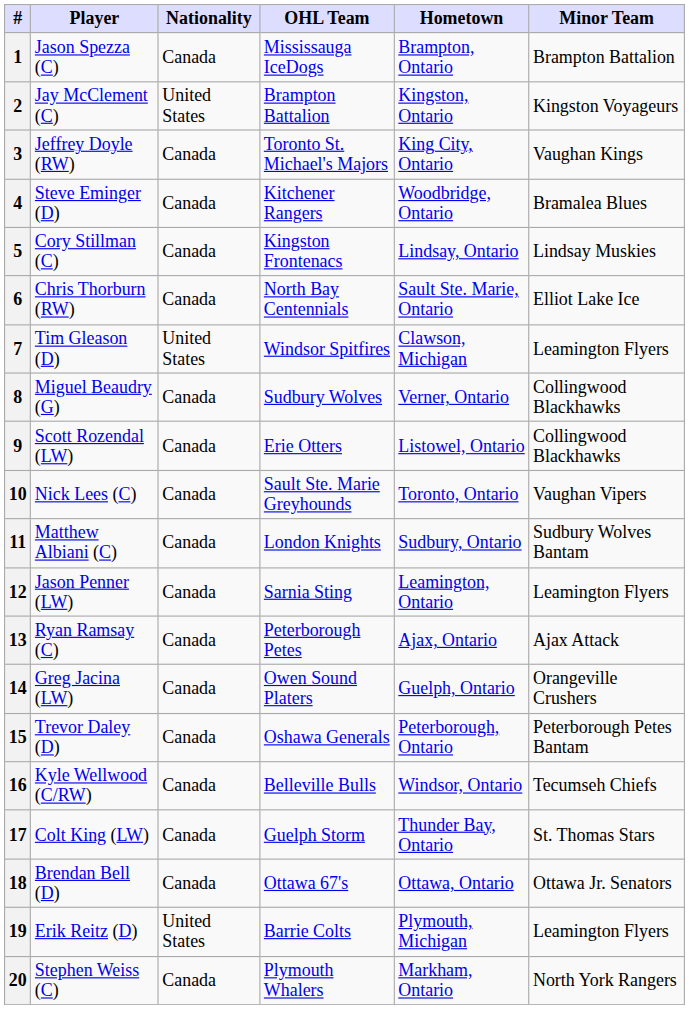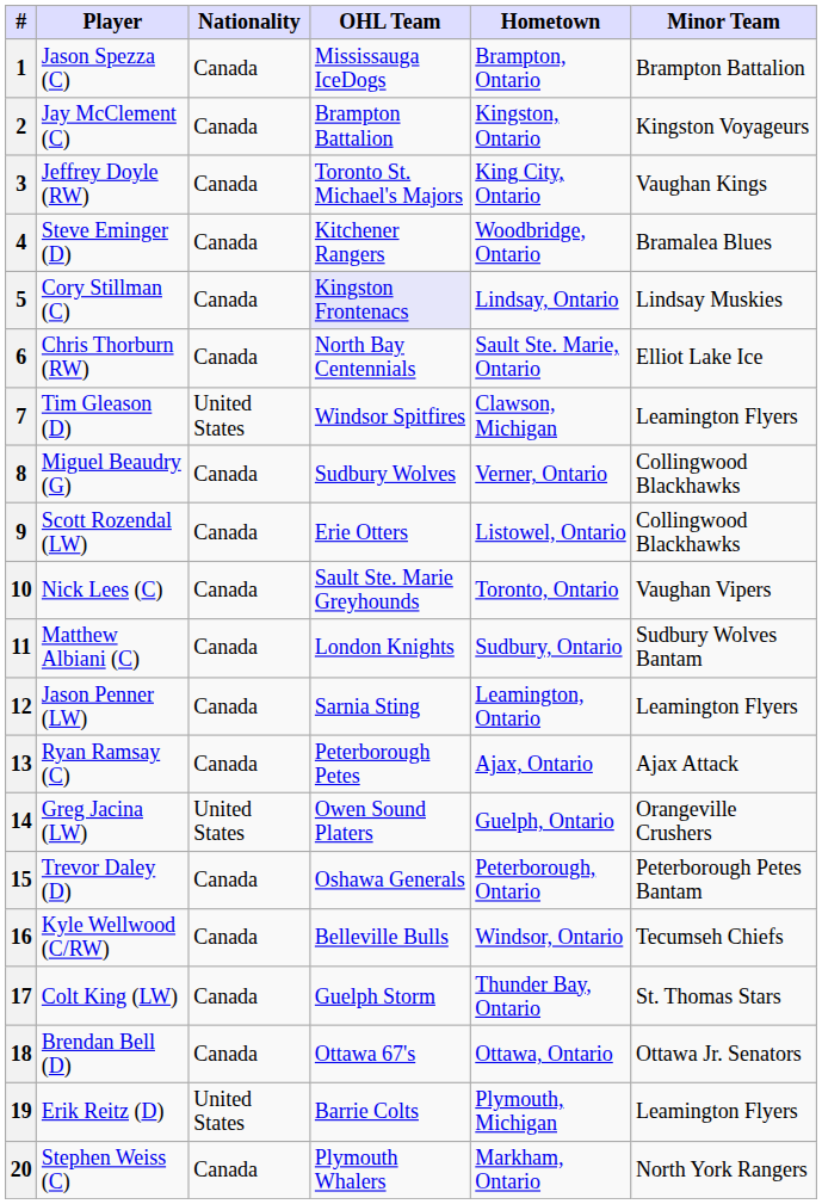2 | Nationality: United States -> Canada
5 | OHL Team: no background -> lavender background
14 | Nationality: Canada -> United States
